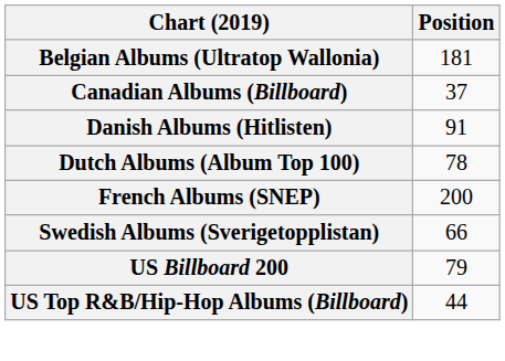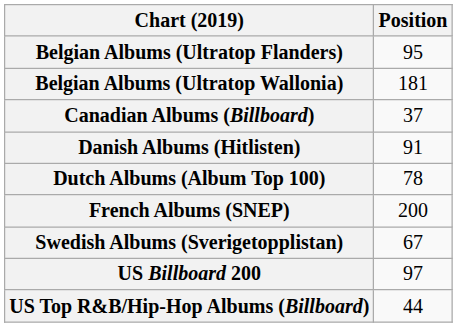+ row: Belgian Albums (Ultratop Flanders) | 95
Swedish Albums (Sverigetopplistan) | Position: 66 -> 67
US Billboard 200 | Position: 79 -> 97
